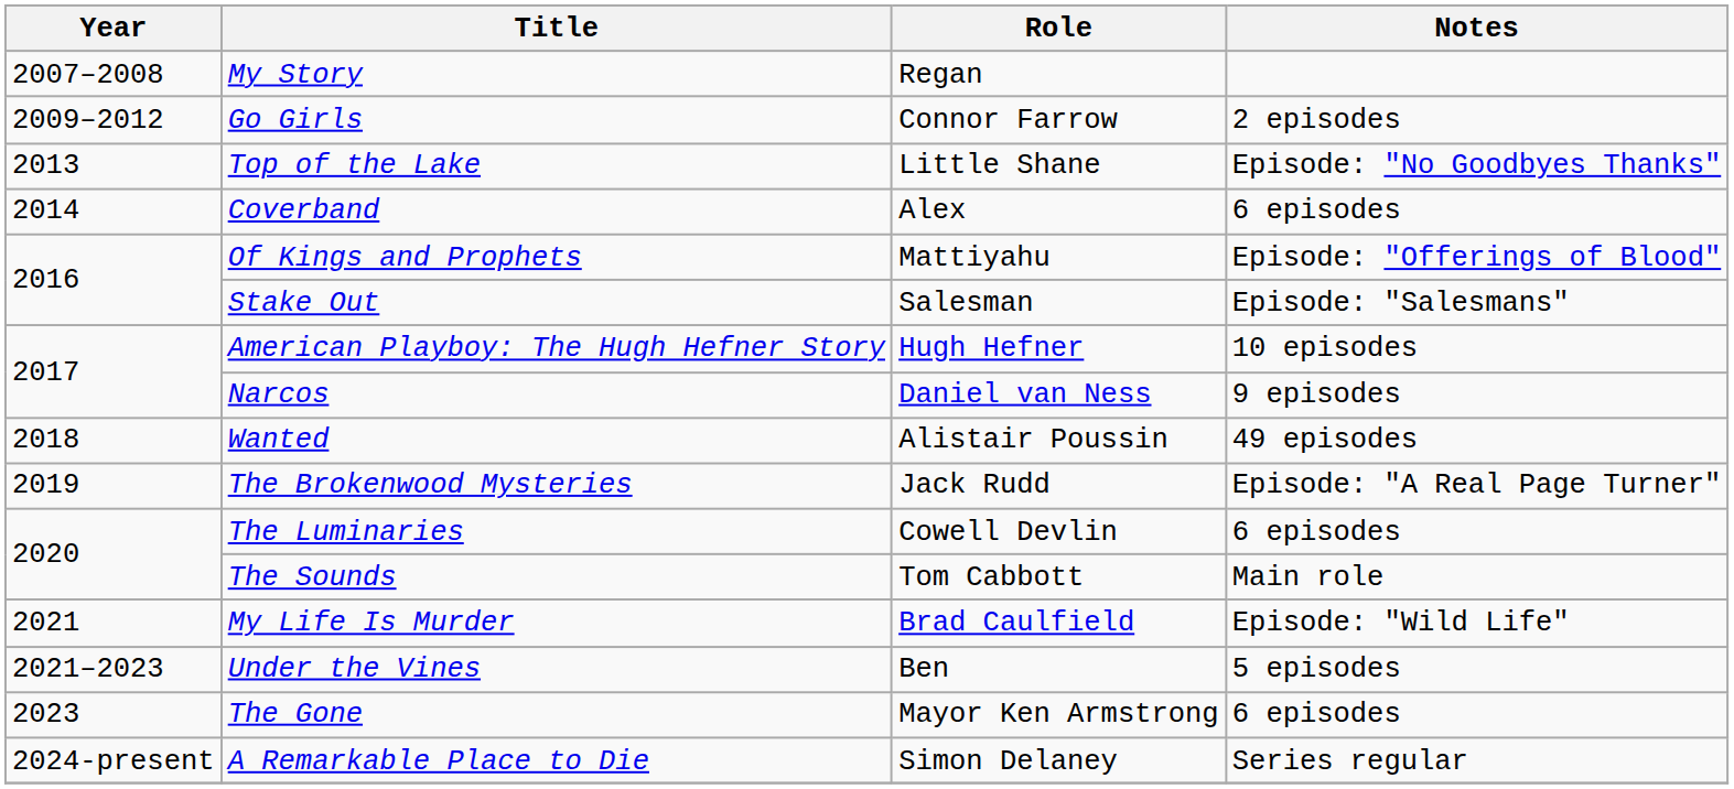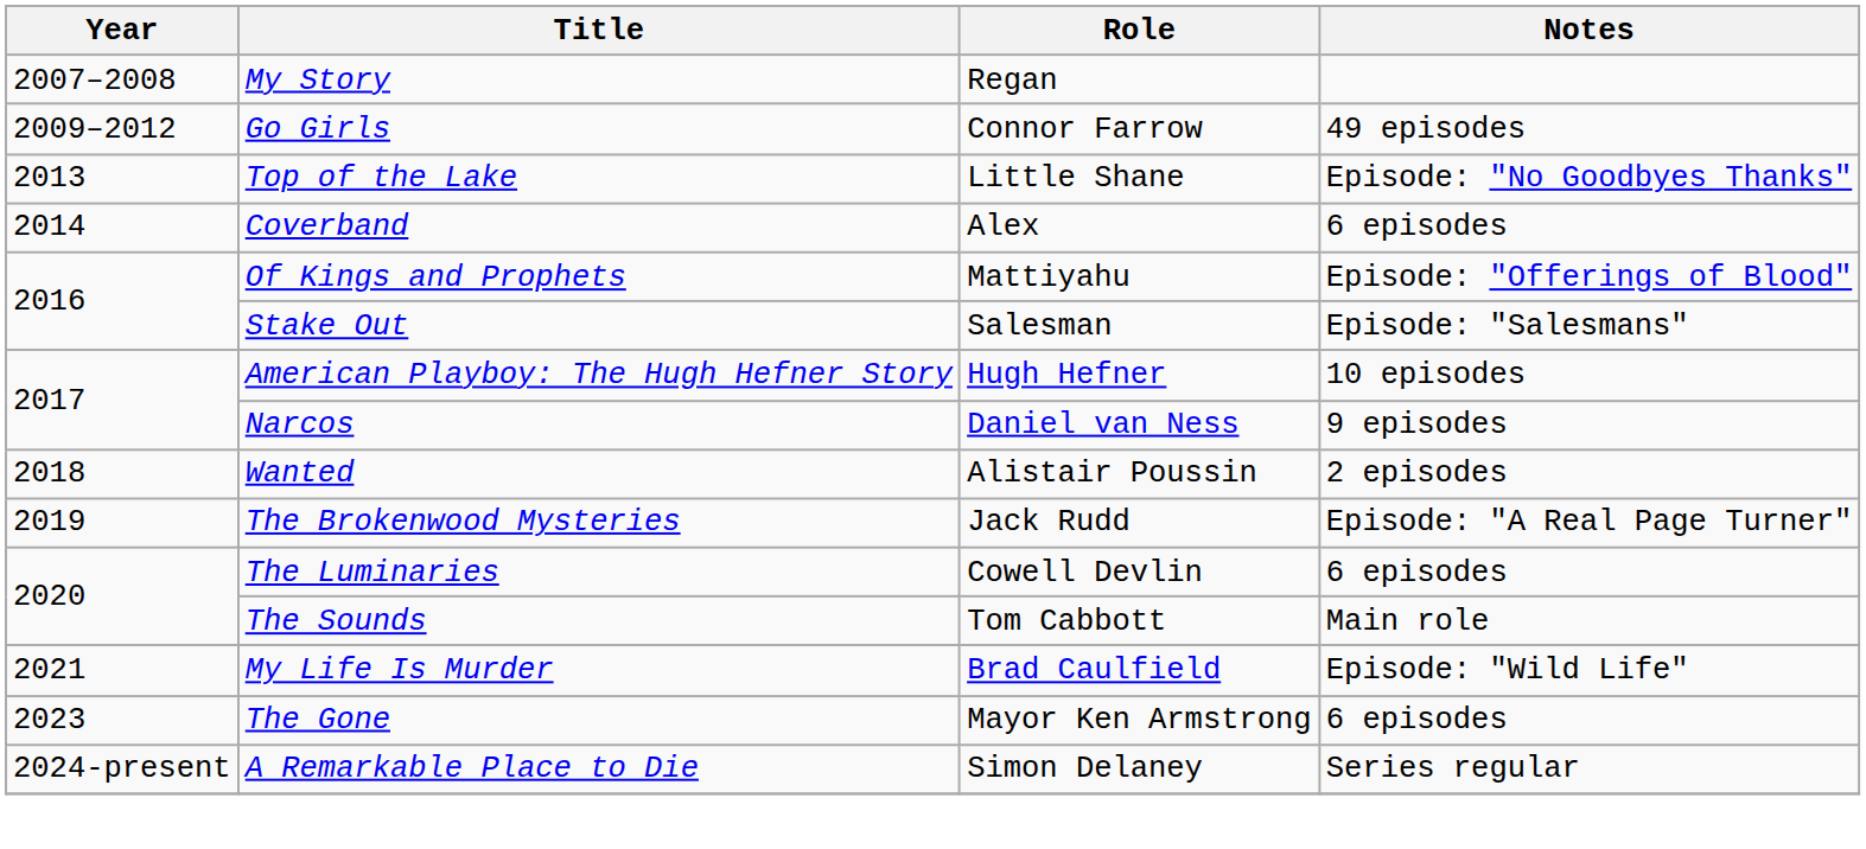Go Girls | Notes: 2 episodes -> 49 episodes
Wanted | Notes: 49 episodes -> 2 episodes
- row: 2021–2023 | Under the Vines | Ben | 5 episodes
